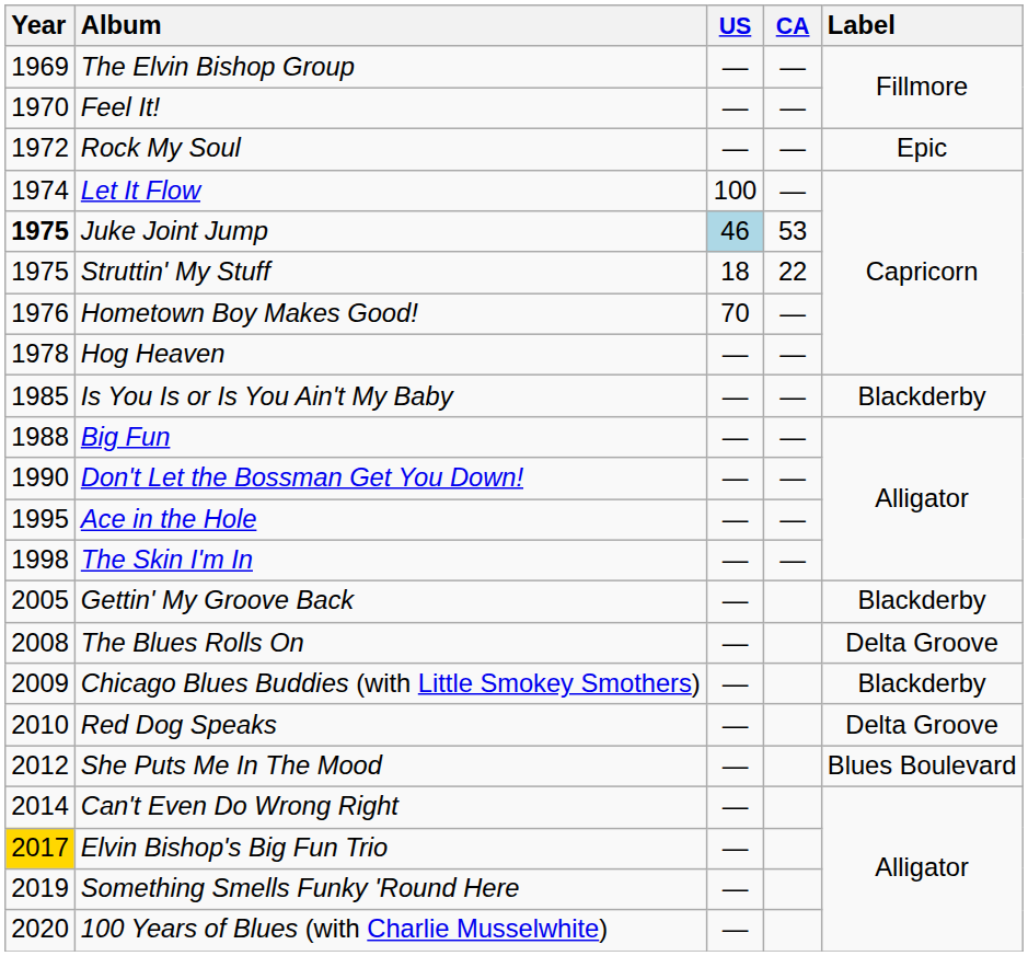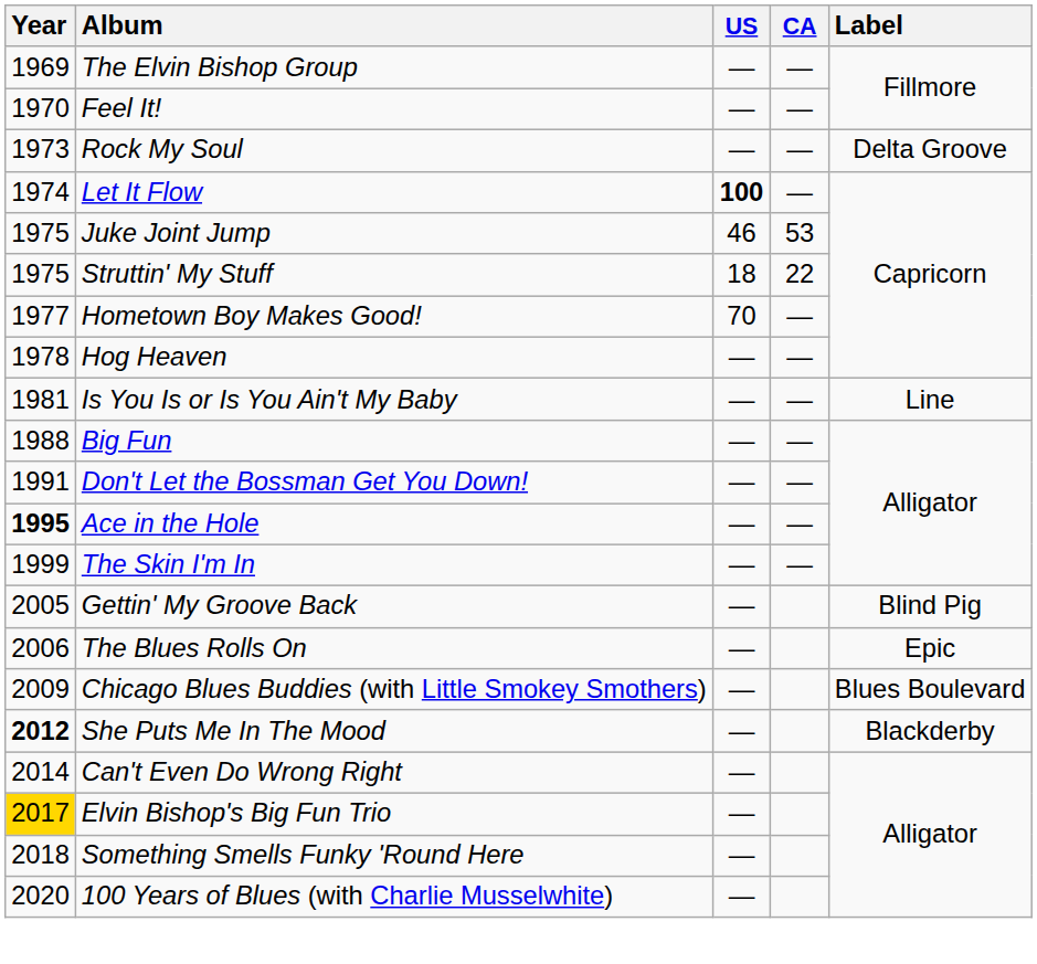Rock My Soul | Year: 1972 -> 1973
Rock My Soul | Label: Epic -> Delta Groove
Let It Flow | US: normal -> bold
Juke Joint Jump | Year: bold -> normal
Juke Joint Jump | US: lightblue background -> no background
Hometown Boy Makes Good! | Year: 1976 -> 1977
Is You Is or Is You Ain't My Baby | Year: 1985 -> 1981
Is You Is or Is You Ain't My Baby | Label: Blackderby -> Line
Don't Let the Bossman Get You Down! | Year: 1990 -> 1991
Ace in the Hole | Year: normal -> bold
The Skin I'm In | Year: 1998 -> 1999
Gettin' My Groove Back | Label: Blackderby -> Blind Pig
The Blues Rolls On | Year: 2008 -> 2006
The Blues Rolls On | Label: Delta Groove -> Epic
Chicago Blues Buddies (with Little Smokey Smothers) | Label: Blackderby -> Blues Boulevard
- row: 2010 | Red Dog Speaks | — | Delta Groove
She Puts Me In The Mood | Year: normal -> bold
She Puts Me In The Mood | Label: Blues Boulevard -> Blackderby
Something Smells Funky 'Round Here | Year: 2019 -> 2018
